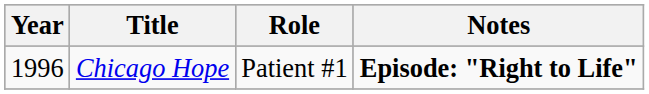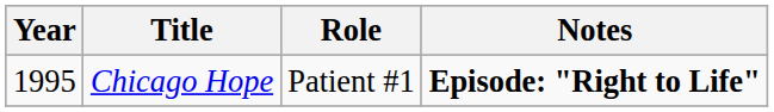Chicago Hope | Year: 1996 -> 1995
